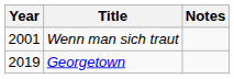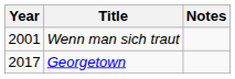Georgetown | Year: 2019 -> 2017
